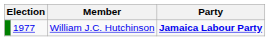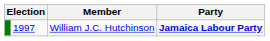William J.C. Hutchinson | column 2: 1977 -> 1997
